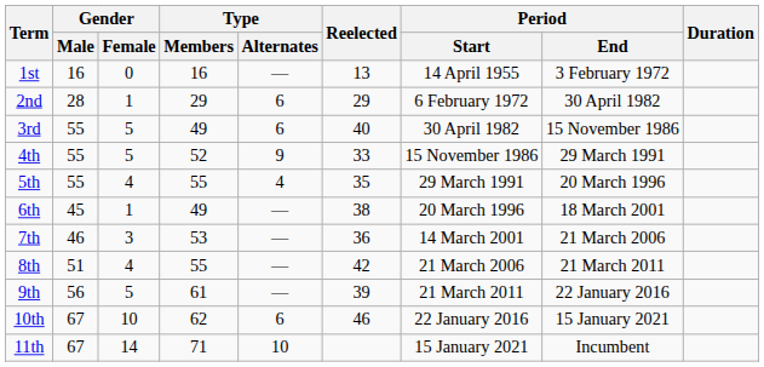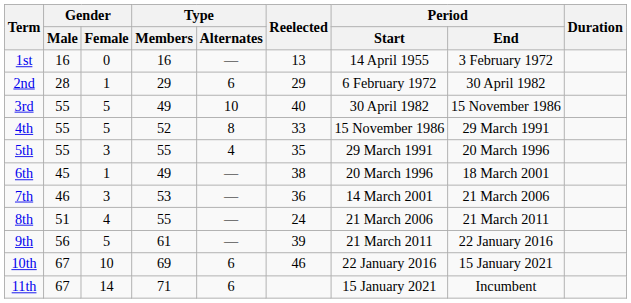3rd | Type / Alternates: 6 -> 10
4th | Type / Alternates: 9 -> 8
5th | Gender / Female: 4 -> 3
8th | Reelected: 42 -> 24
10th | Type / Members: 62 -> 69
11th | Type / Alternates: 10 -> 6
